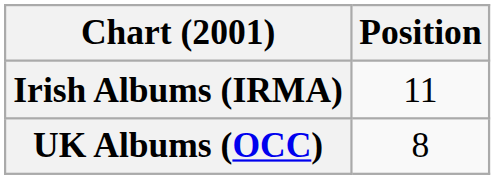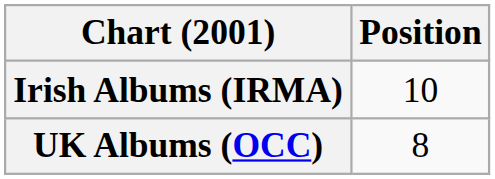Irish Albums (IRMA) | Position: 11 -> 10
